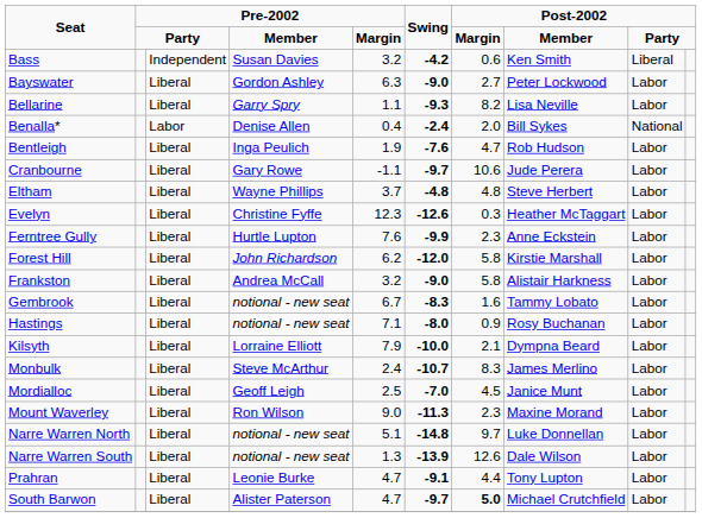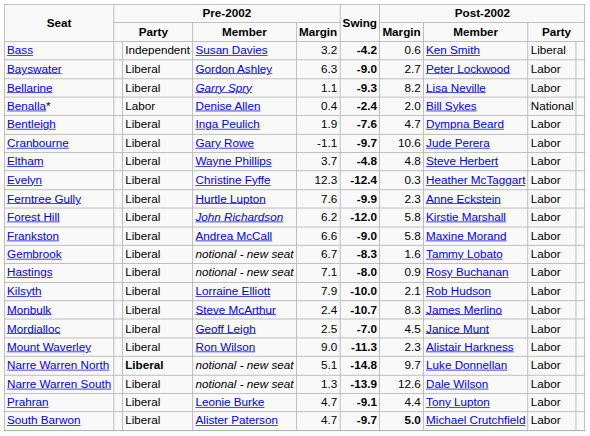Bentleigh | column 8: Rob Hudson -> Dympna Beard
Evelyn | Swing: -12.6 -> -12.4
Frankston | column 5: 3.2 -> 6.6
Frankston | column 8: Alistair Harkness -> Maxine Morand
Kilsyth | column 8: Dympna Beard -> Rob Hudson
Mount Waverley | column 8: Maxine Morand -> Alistair Harkness
Narre Warren North | column 3: normal -> bold
